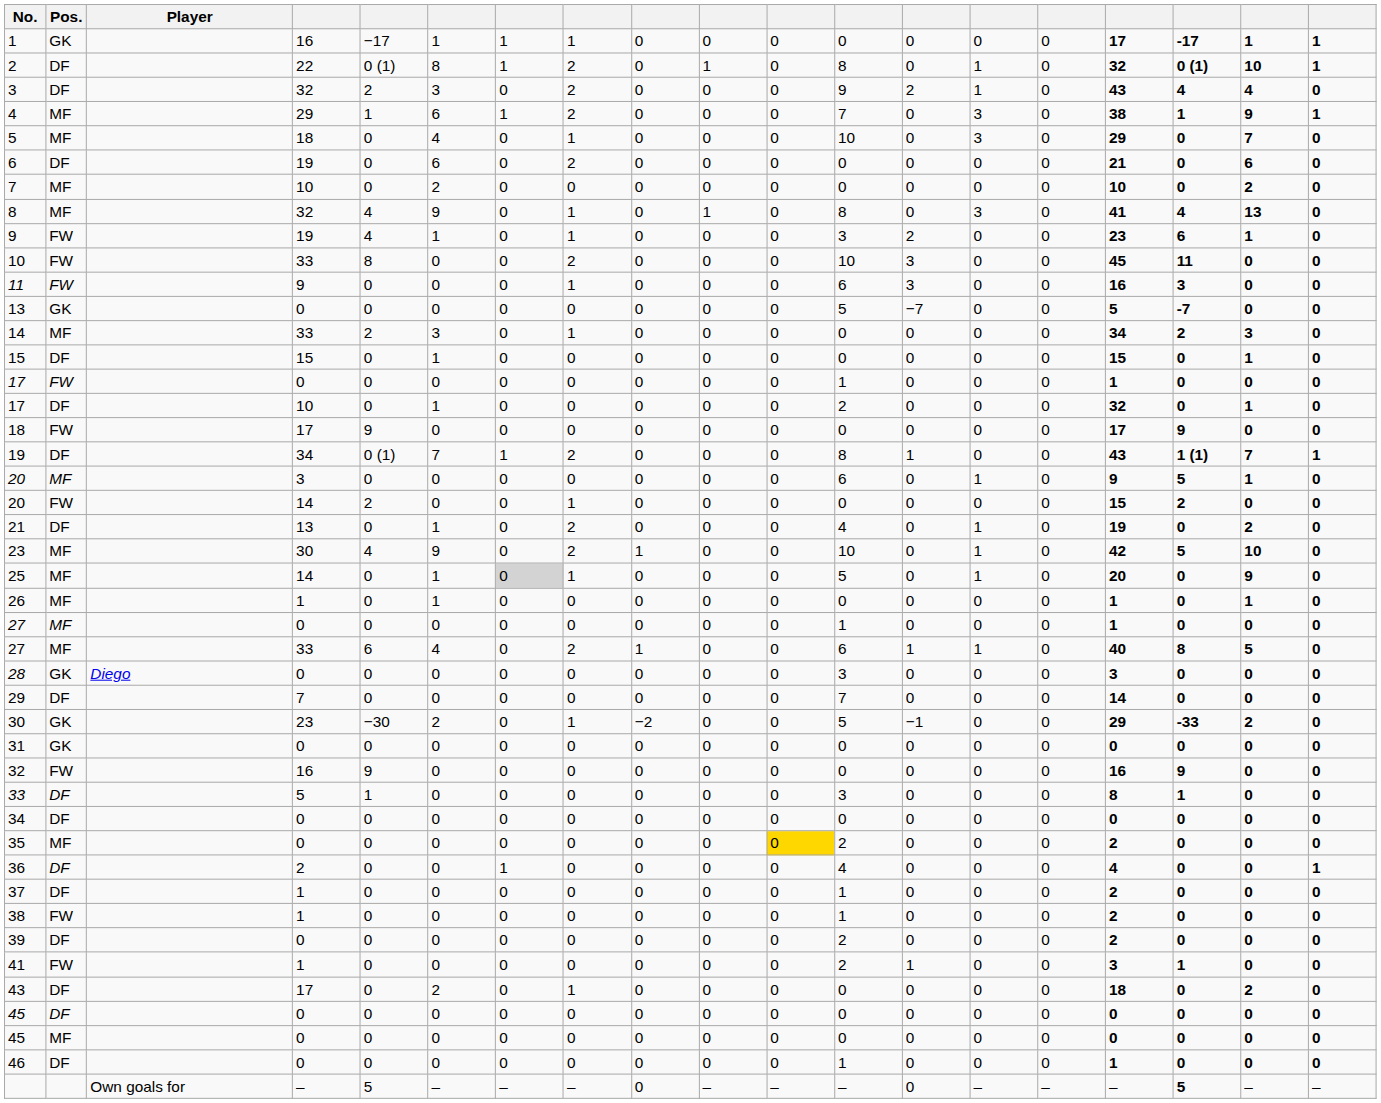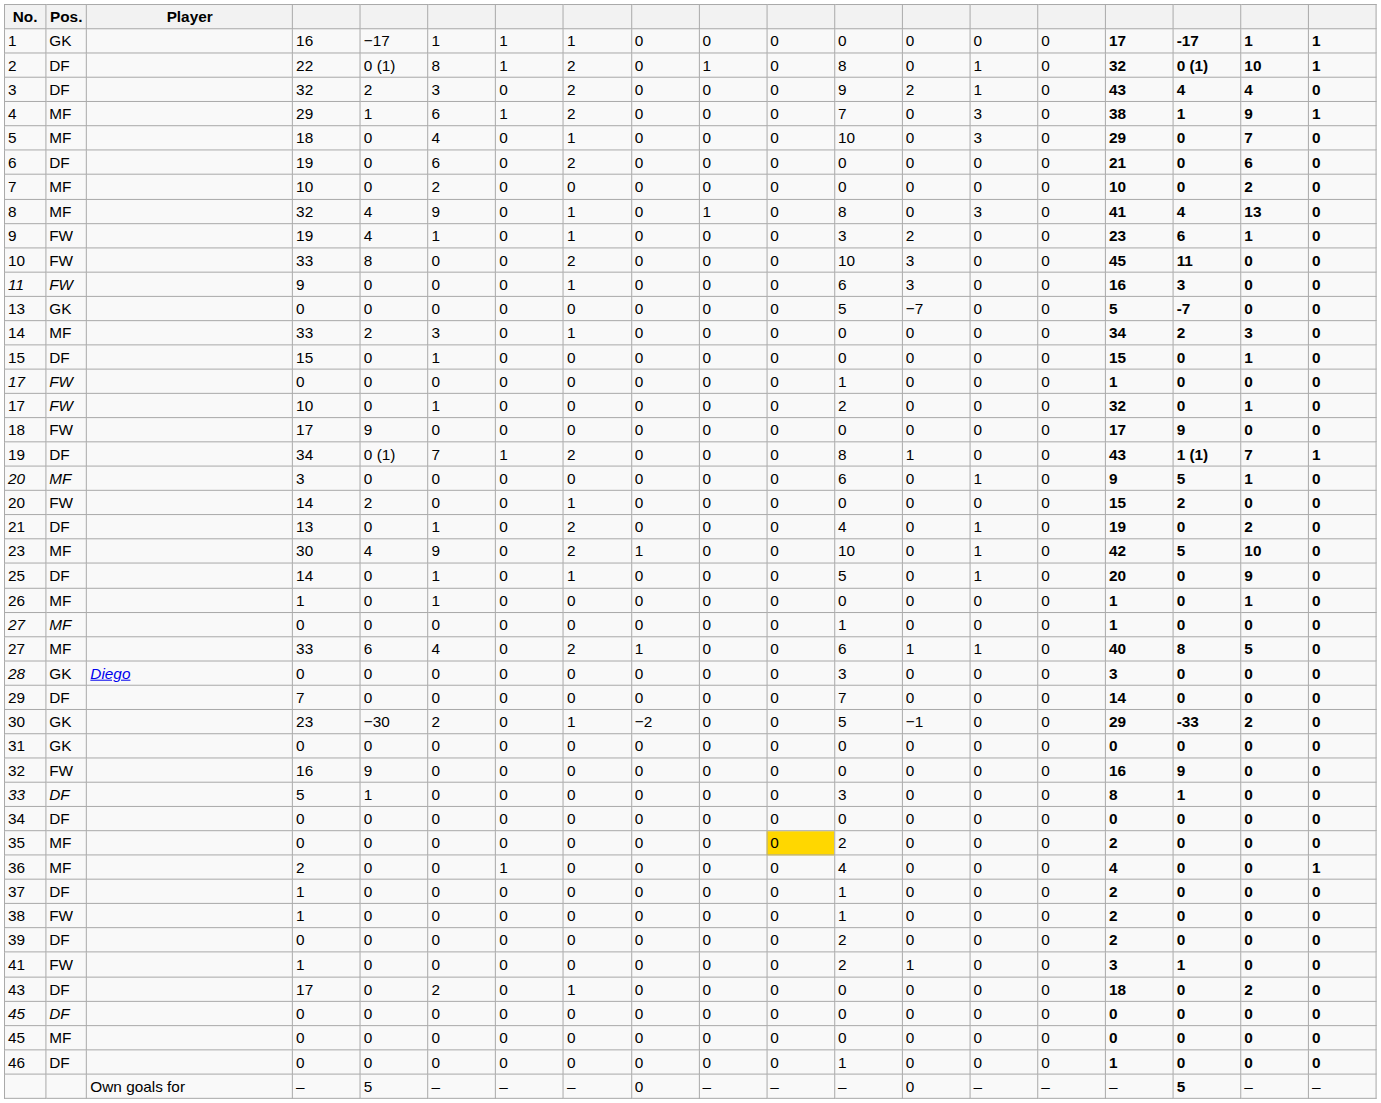17 / 10 | Pos.: DF -> FW
25 | Pos.: MF -> DF
25 | column 7: lightgrey background -> no background
36 | Pos.: DF -> MF
